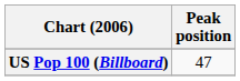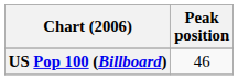US Pop 100 (Billboard) | Peak position: 47 -> 46
